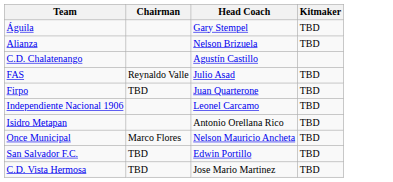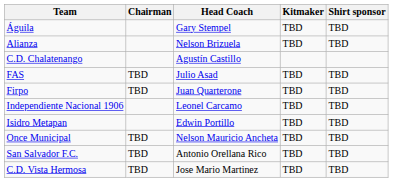+ column: Shirt sponsor | TBD | TBD | TBD | TBD | TBD | TBD | TBD | TBD | TBD
FAS | Chairman: Reynaldo Valle -> TBD
Isidro Metapan | Head Coach: Antonio Orellana Rico -> Edwin Portillo
Once Municipal | Chairman: Marco Flores -> TBD
San Salvador F.C. | Head Coach: Edwin Portillo -> Antonio Orellana Rico
